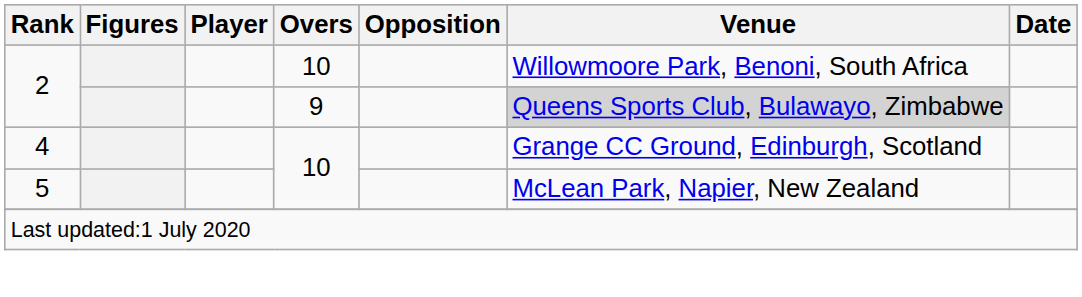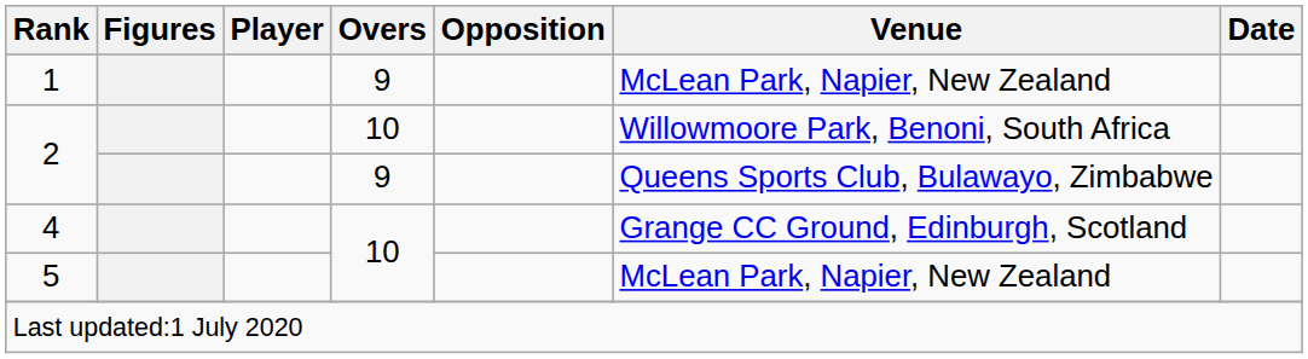+ row: 1 | 9 | McLean Park, Napier, New Zealand
2 / 9 | Venue: lightgrey background -> no background
